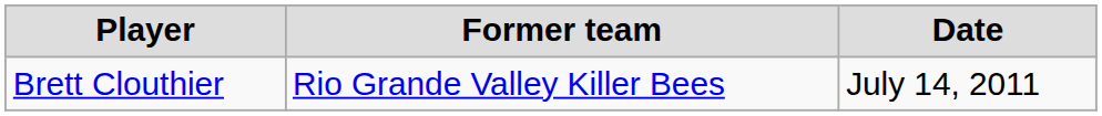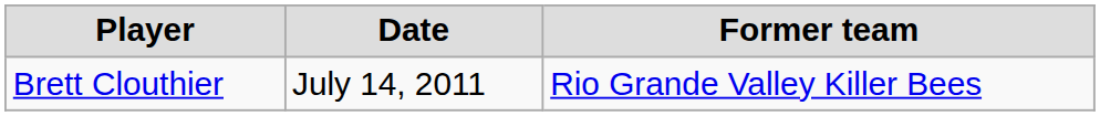columns swapped: Former team <-> Date
